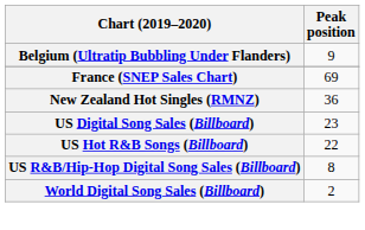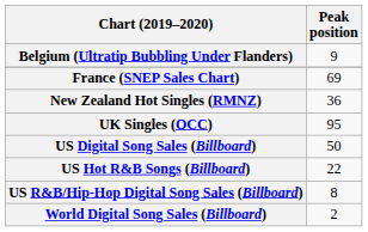+ row: UK Singles (OCC) | 95
US Digital Song Sales (Billboard) | Peak position: 23 -> 50
